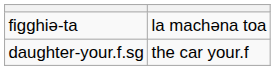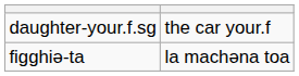rows swapped: figghiə-ta <-> daughter-your.f.sg
